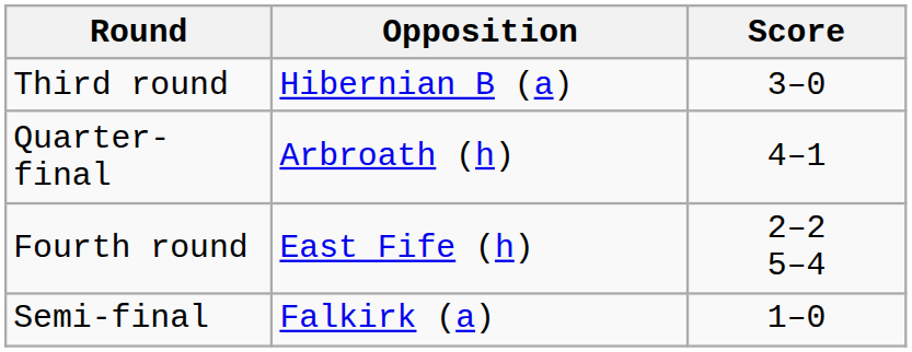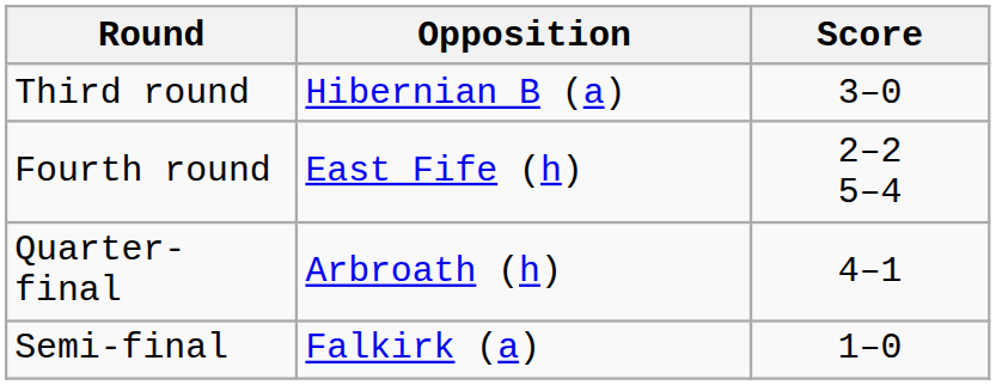rows swapped: Fourth round <-> Quarter-final
